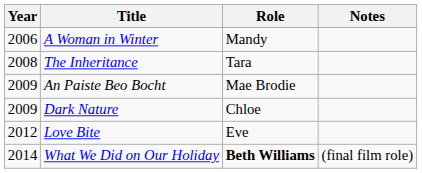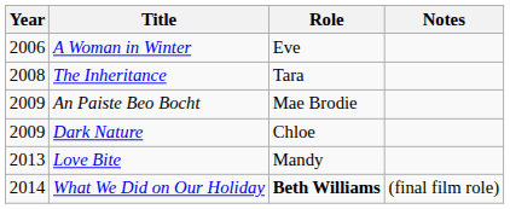A Woman in Winter | Role: Mandy -> Eve
Love Bite | Year: 2012 -> 2013
Love Bite | Role: Eve -> Mandy
